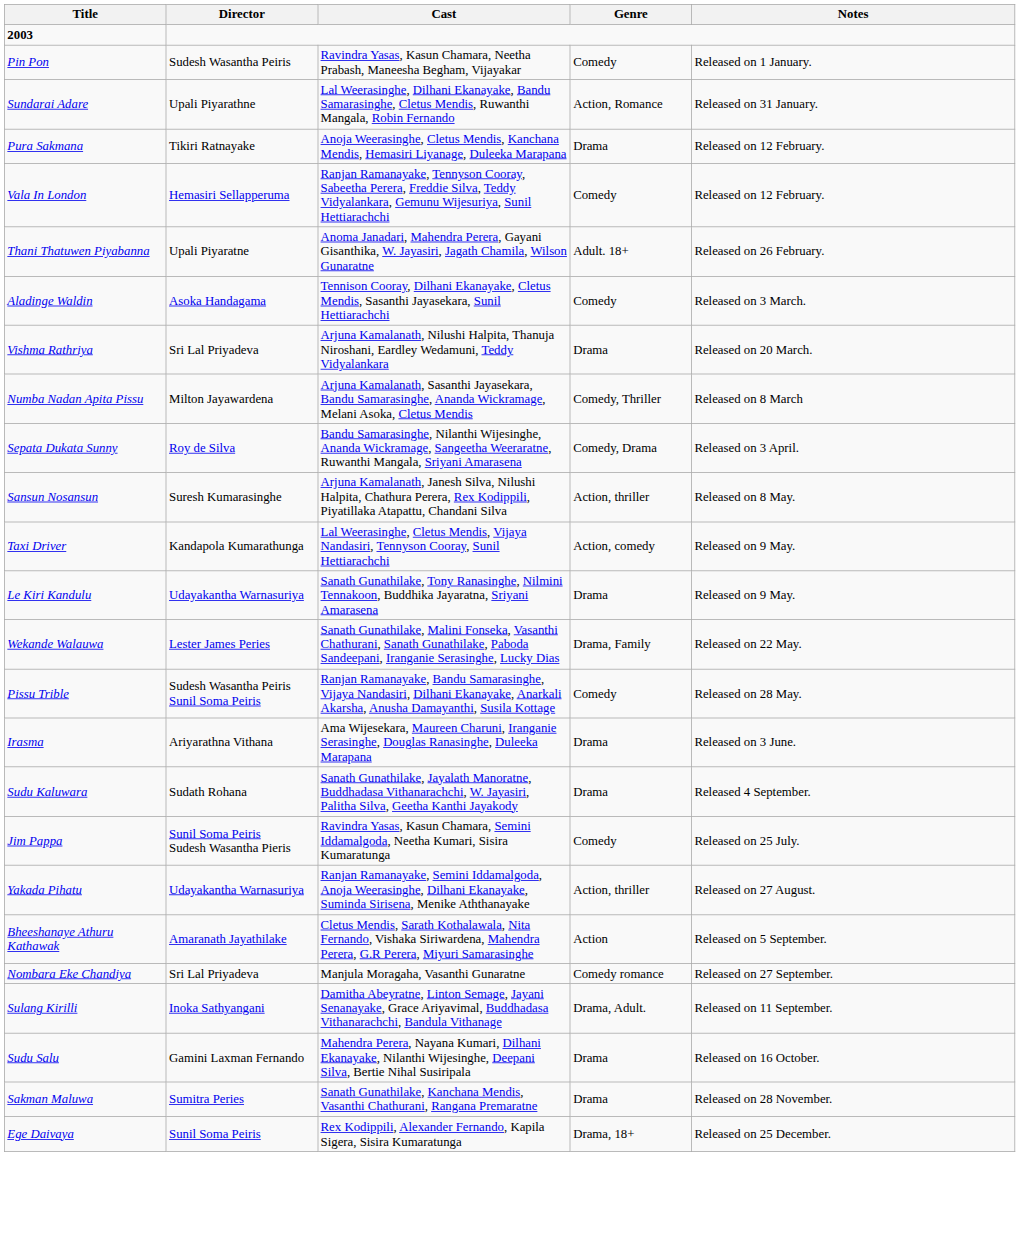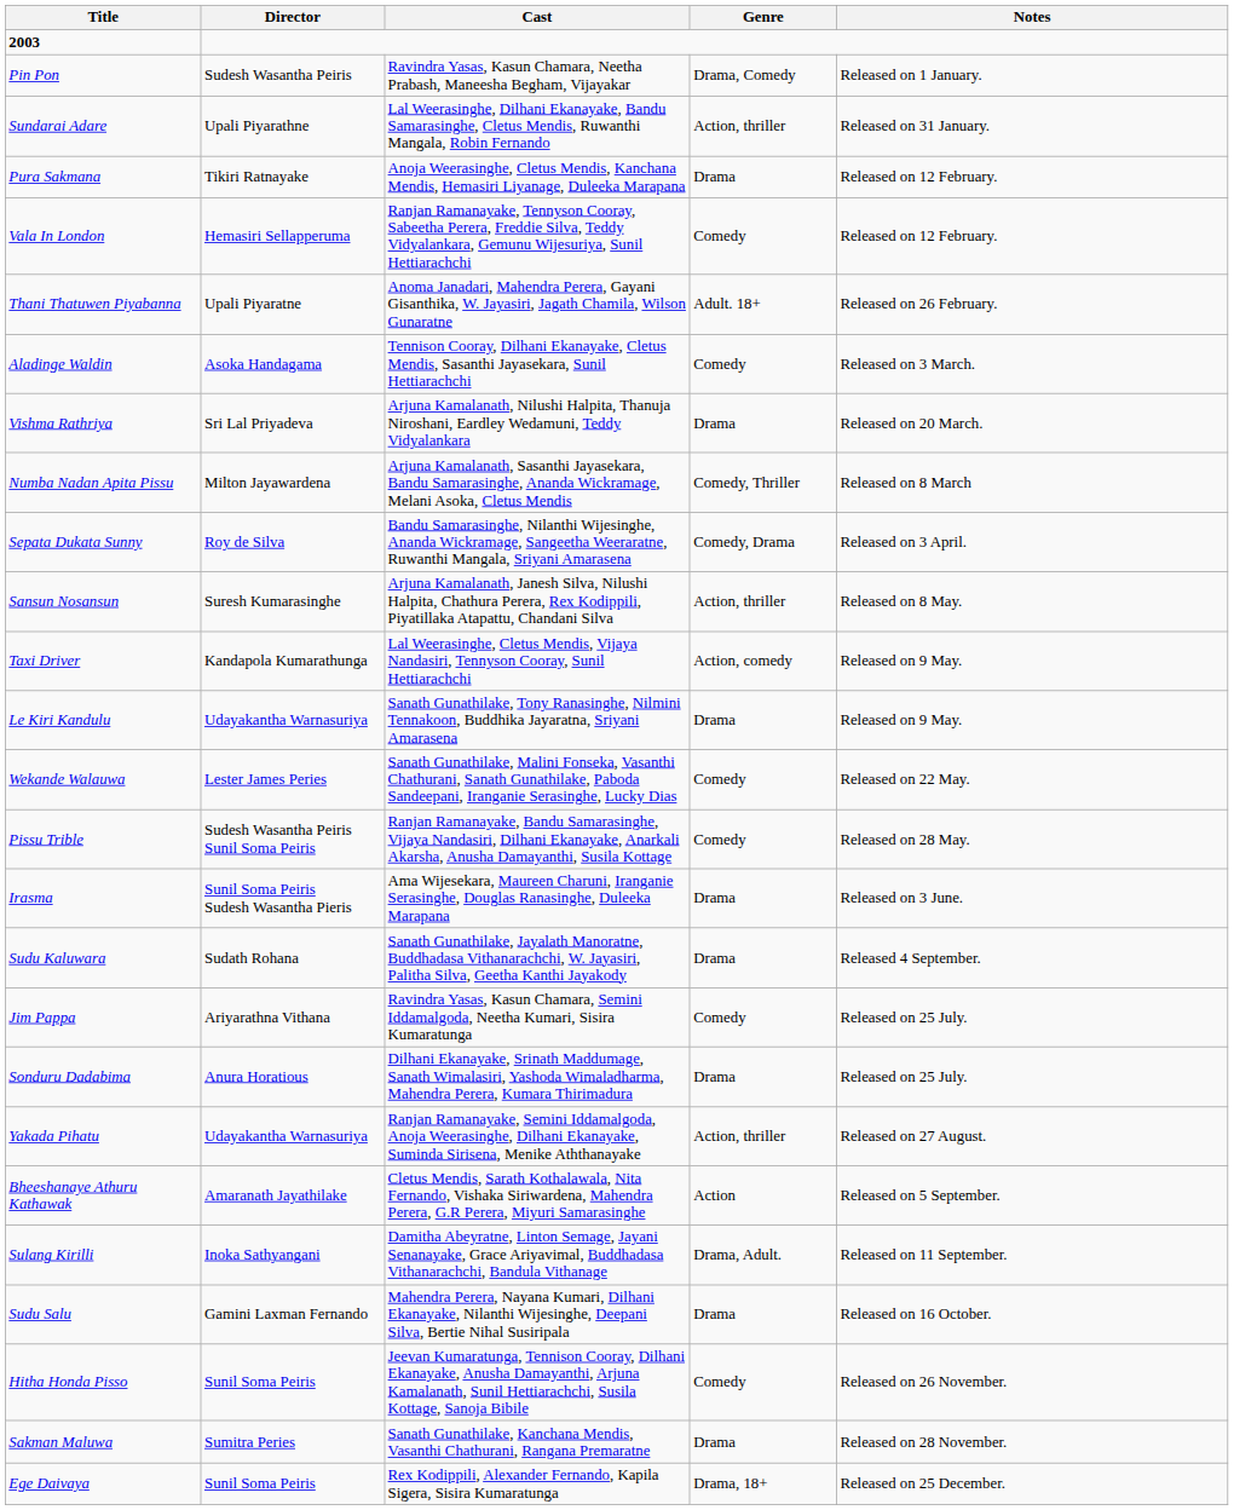Pin Pon | Genre: Comedy -> Drama, Comedy
Sundarai Adare | Genre: Action, Romance -> Action, thriller
Wekande Walauwa | Genre: Drama, Family -> Comedy
Irasma | Director: Ariyarathna Vithana -> Sunil Soma Peiris Sudesh Wasantha Pieris
Jim Pappa | Director: Sunil Soma Peiris Sudesh Wasantha Pieris -> Ariyarathna Vithana
+ row: Sonduru Dadabima | Anura Horatious | Dilhani Ekanayake, Srinath Maddumage, Sanath Wimalasiri, Yashoda Wimaladharma, Mahendra Perera, Kumara Thirimadura | Drama | Released on 25 July.
- row: Nombara Eke Chandiya | Sri Lal Priyadeva | Manjula Moragaha, Vasanthi Gunaratne | Comedy romance | Released on 27 September.
+ row: Hitha Honda Pisso | Sunil Soma Peiris | Jeevan Kumaratunga, Tennison Cooray, Dilhani Ekanayake, Anusha Damayanthi, Arjuna Kamalanath, Sunil Hettiarachchi, Susila Kottage, Sanoja Bibile | Comedy | Released on 26 November.
